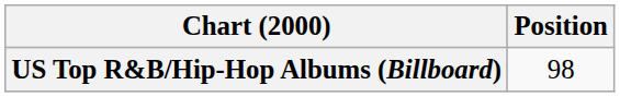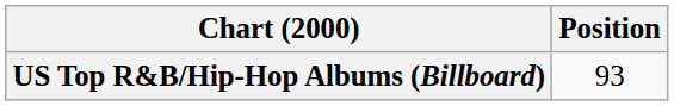US Top R&B/Hip-Hop Albums (Billboard) | Position: 98 -> 93
